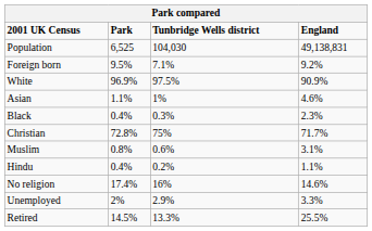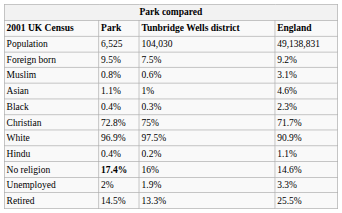Foreign born | Tunbridge Wells district: 7.1% -> 7.5%
rows swapped: White <-> Muslim
No religion | Park: normal -> bold
Unemployed | Tunbridge Wells district: 2.9% -> 1.9%
